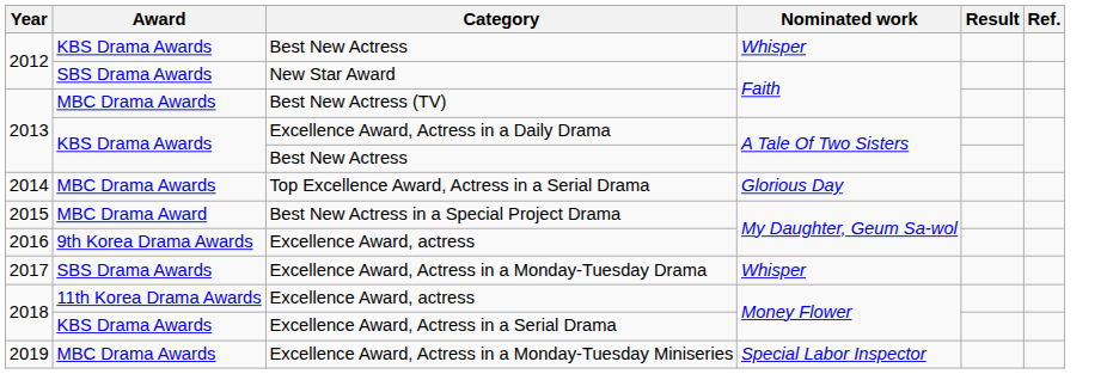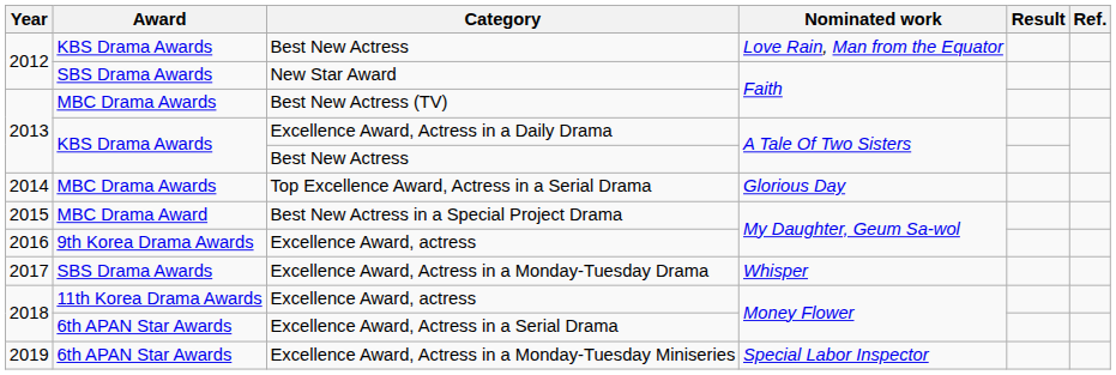2012 / Best New Actress | Nominated work: Whisper -> Love Rain, Man from the Equator
Excellence Award, Actress in a Serial Drama | Award: KBS Drama Awards -> 6th APAN Star Awards
Excellence Award, Actress in a Monday-Tuesday Miniseries | Award: MBC Drama Awards -> 6th APAN Star Awards
